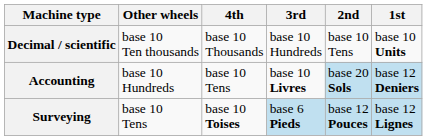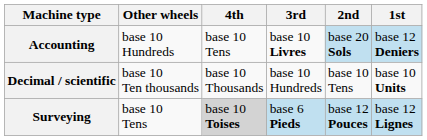rows swapped: Decimal / scientific <-> Accounting
Surveying | 4th: no background -> lightgrey background
